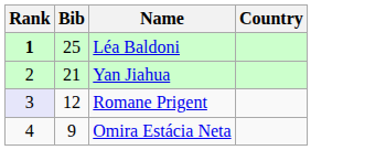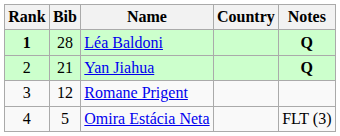+ column: Notes | Q | Q | FLT (3)
Léa Baldoni | Bib: 25 -> 28
Romane Prigent | Rank: lavender background -> no background
Omira Estácia Neta | Bib: 9 -> 5
